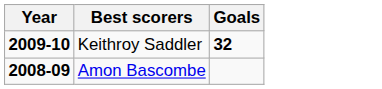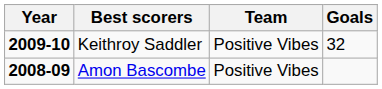+ column: Team | Positive Vibes | Positive Vibes
Keithroy Saddler | Goals: bold -> normal
